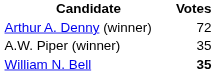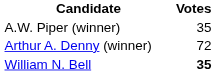rows swapped: Arthur A. Denny (winner) <-> A.W. Piper (winner)
